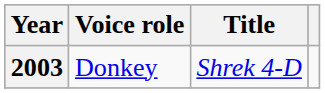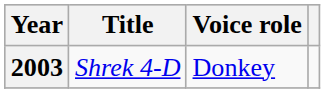columns swapped: Title <-> Voice role
